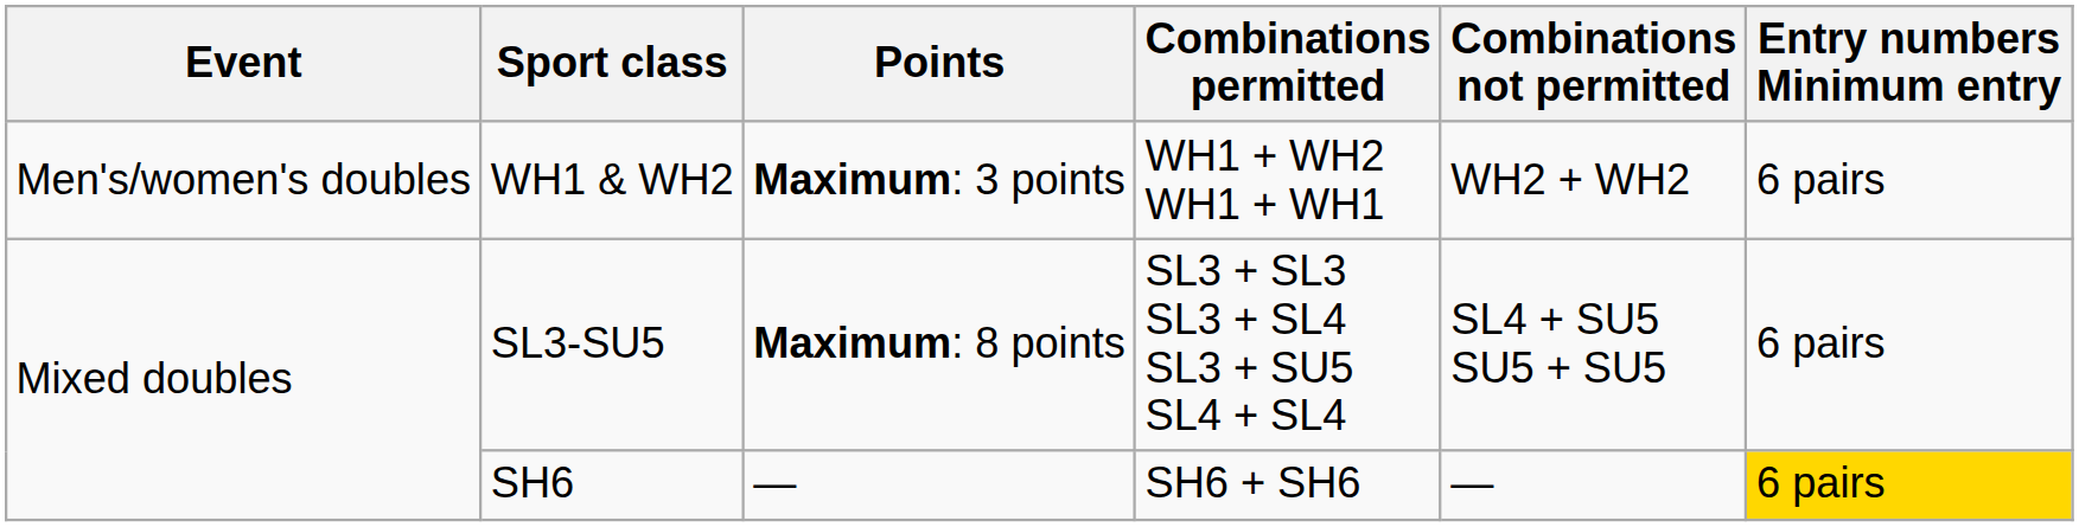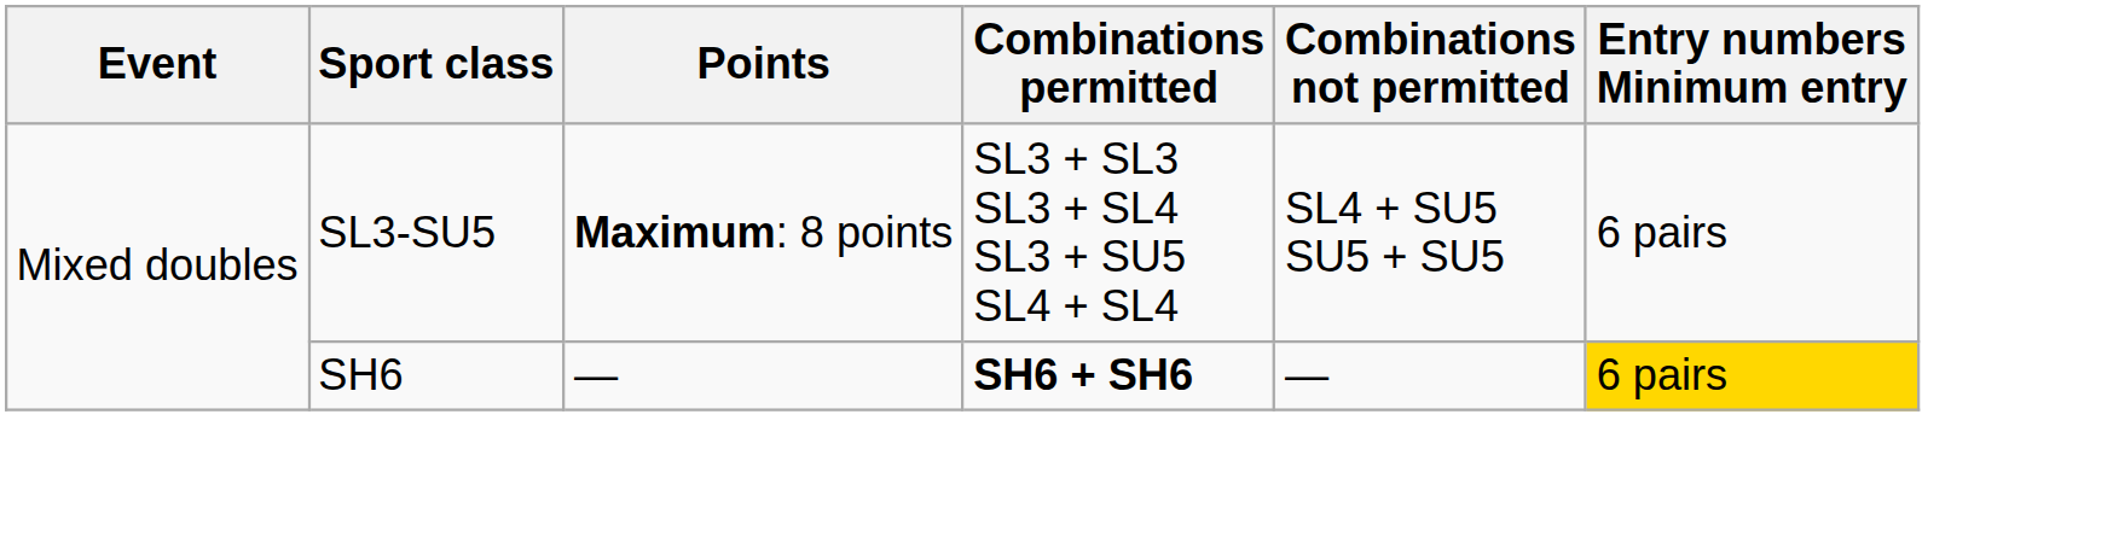- row: Men's/women's doubles | WH1 & WH2 | Maximum: 3 points | WH1 + WH2 WH1 + WH1 | WH2 + WH2 | 6 pairs
SH6 | Combinations permitted: normal -> bold
